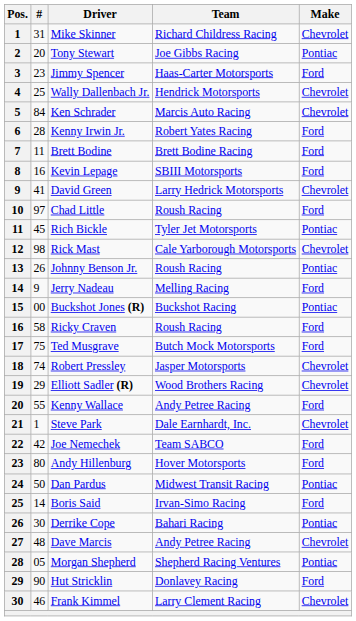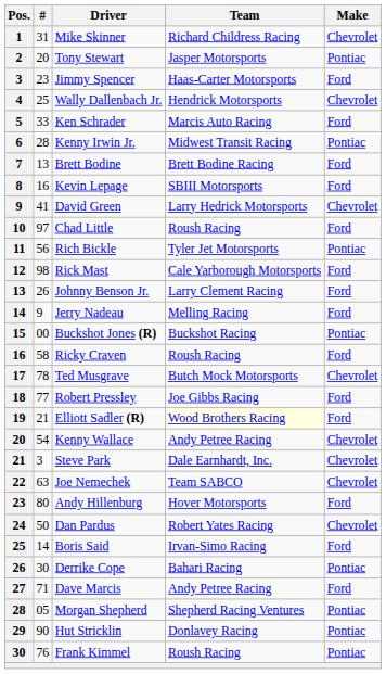Tony Stewart | Team: Joe Gibbs Racing -> Jasper Motorsports
Ken Schrader | #: 84 -> 33
Ken Schrader | Make: Chevrolet -> Ford
Kenny Irwin Jr. | Team: Robert Yates Racing -> Midwest Transit Racing
Kenny Irwin Jr. | Make: Ford -> Pontiac
Brett Bodine | #: 11 -> 13
Rich Bickle | #: 45 -> 56
Rick Mast | Make: Chevrolet -> Ford
Johnny Benson Jr. | Team: Roush Racing -> Larry Clement Racing
Johnny Benson Jr. | Make: Pontiac -> Ford
Ted Musgrave | #: 75 -> 78
Ted Musgrave | Make: Ford -> Chevrolet
Robert Pressley | #: 74 -> 77
Robert Pressley | Team: Jasper Motorsports -> Joe Gibbs Racing
Robert Pressley | Make: Chevrolet -> Ford
Elliott Sadler (R) | #: 29 -> 21
Elliott Sadler (R) | Team: no background -> lightyellow background
Elliott Sadler (R) | Make: Chevrolet -> Ford
Kenny Wallace | #: 55 -> 54
Kenny Wallace | Make: Ford -> Chevrolet
Steve Park | #: 1 -> 3
Joe Nemechek | #: 42 -> 63
Joe Nemechek | Make: Ford -> Chevrolet
Dan Pardus | Team: Midwest Transit Racing -> Robert Yates Racing
Dan Pardus | Make: Pontiac -> Chevrolet
Dave Marcis | #: 48 -> 71
Dave Marcis | Make: Chevrolet -> Ford
Hut Stricklin | Make: Ford -> Pontiac
Frank Kimmel | #: 46 -> 76
Frank Kimmel | Team: Larry Clement Racing -> Roush Racing
Frank Kimmel | Make: Chevrolet -> Pontiac
